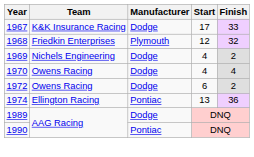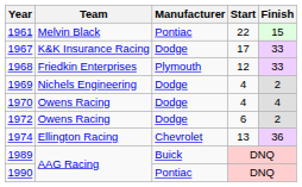+ row: 1961 | Melvin Black | Pontiac | 22 | 15
1968 | Finish: 32 -> 33
1974 | Manufacturer: Pontiac -> Chevrolet
1989 | Manufacturer: Dodge -> Buick
